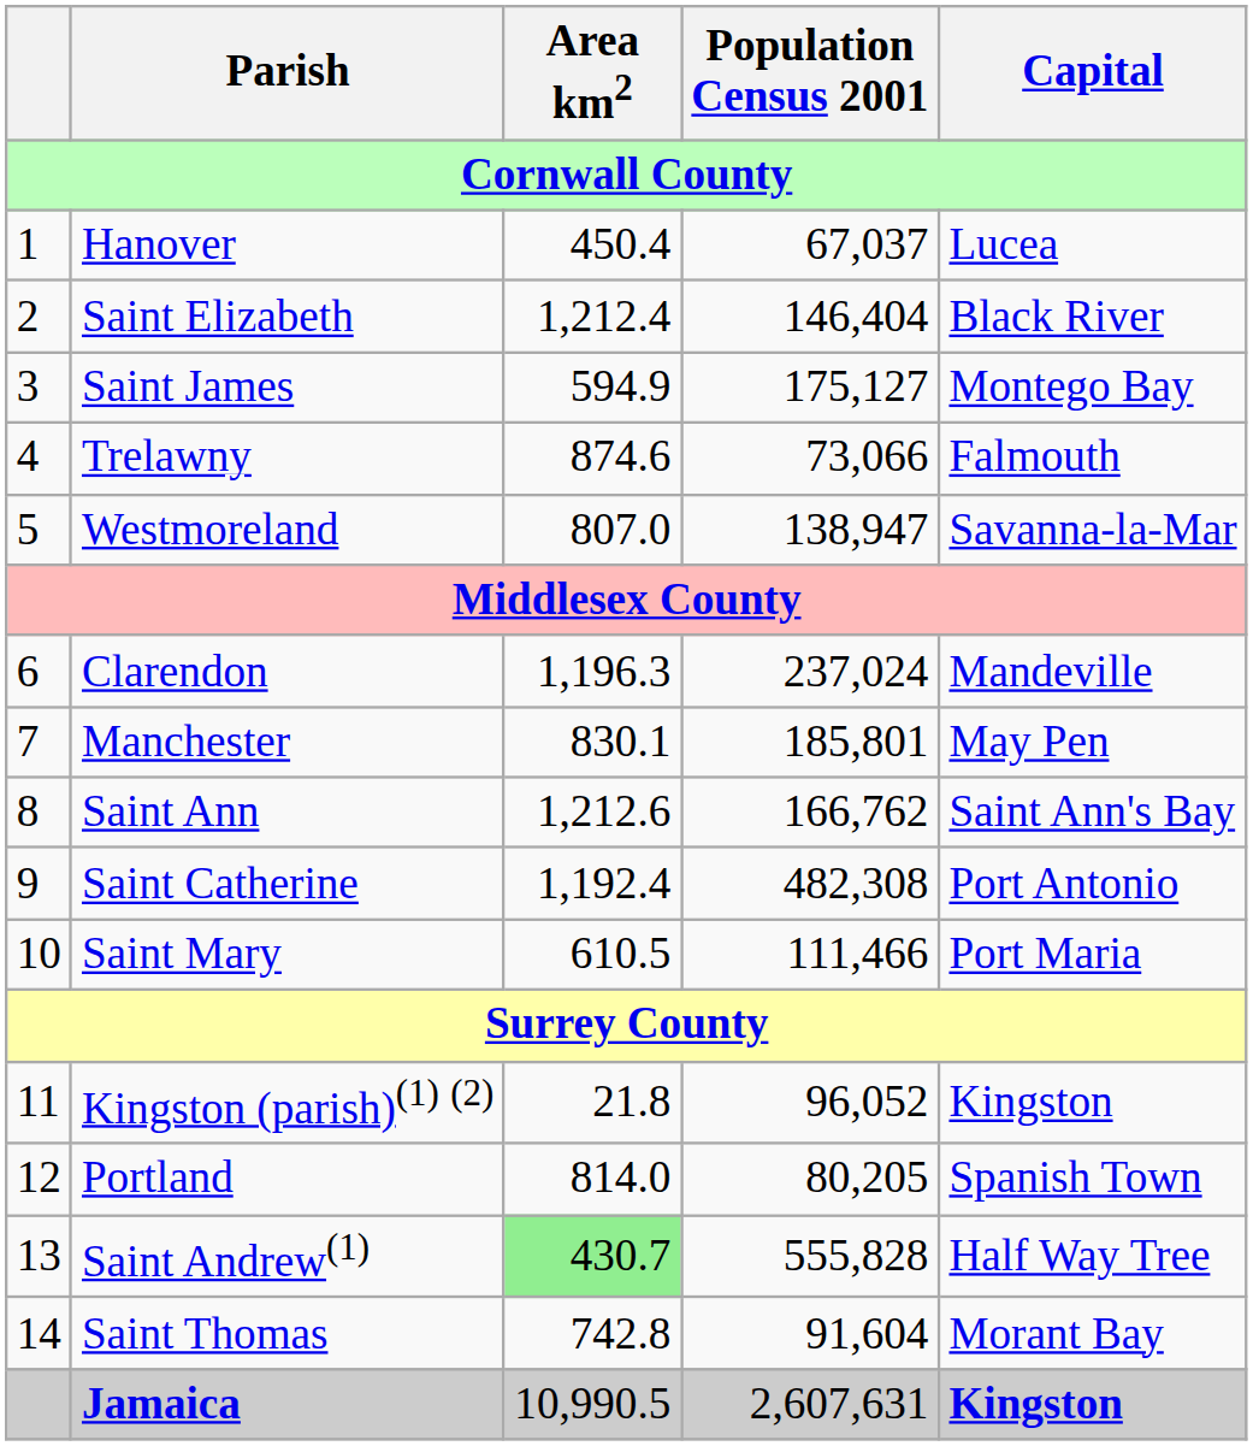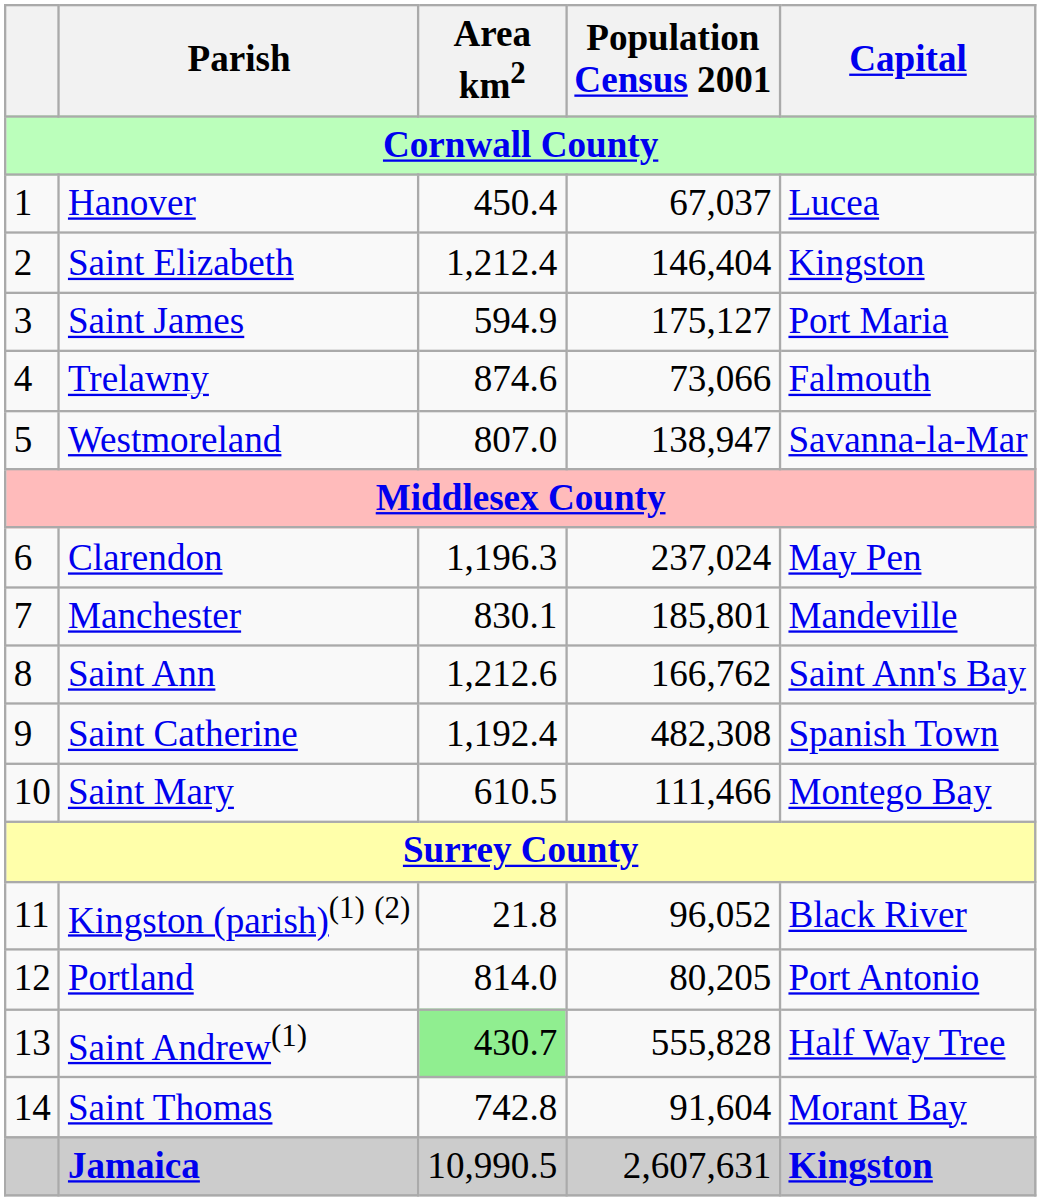Saint Elizabeth | Capital: Black River -> Kingston
Saint James | Capital: Montego Bay -> Port Maria
Clarendon | Capital: Mandeville -> May Pen
Manchester | Capital: May Pen -> Mandeville
Saint Catherine | Capital: Port Antonio -> Spanish Town
Saint Mary | Capital: Port Maria -> Montego Bay
Kingston (parish)(1) (2) | Capital: Kingston -> Black River
Portland | Capital: Spanish Town -> Port Antonio
